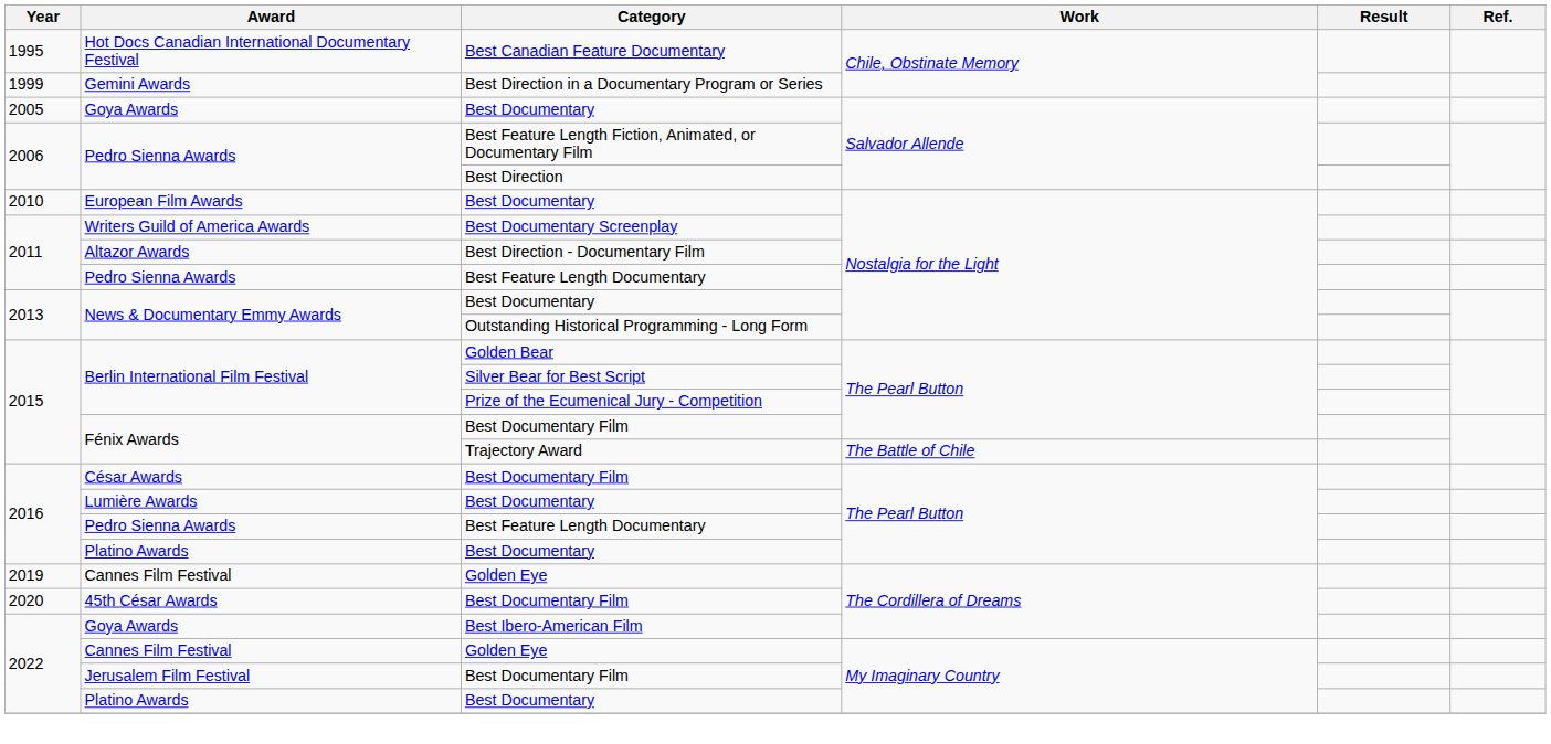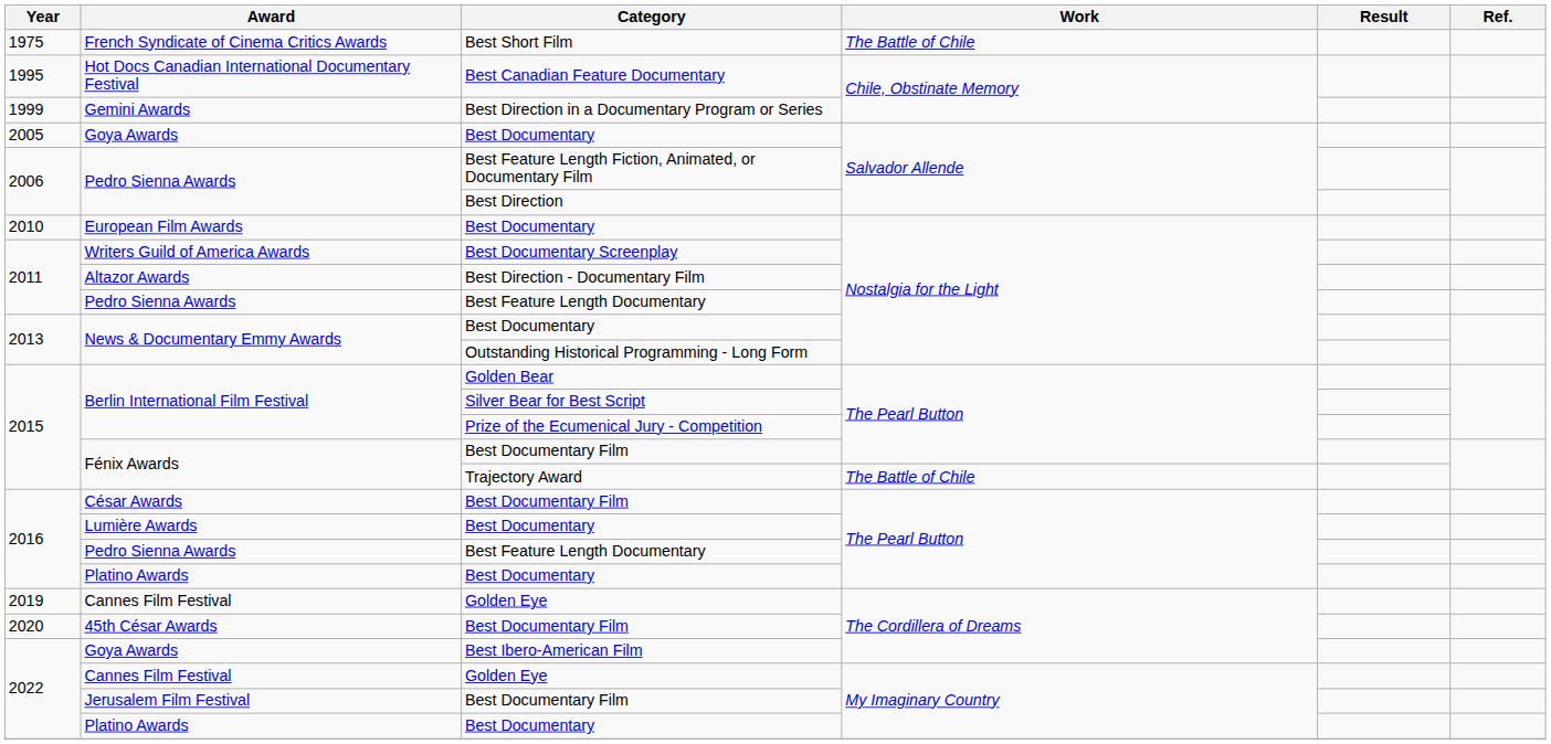+ row: 1975 | French Syndicate of Cinema Critics Awards | Best Short Film | The Battle of Chile
